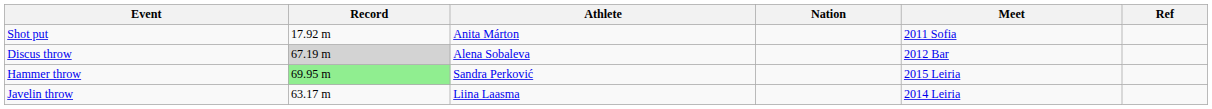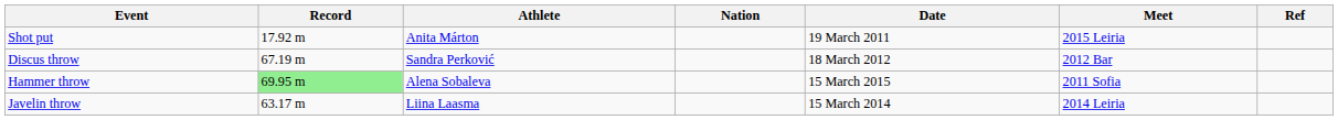+ column: Date | 19 March 2011 | 18 March 2012 | 15 March 2015 | 15 March 2014
Shot put | Meet: 2011 Sofia -> 2015 Leiria
Discus throw | Record: lightgrey background -> no background
Discus throw | Athlete: Alena Sobaleva -> Sandra Perković
Hammer throw | Athlete: Sandra Perković -> Alena Sobaleva
Hammer throw | Meet: 2015 Leiria -> 2011 Sofia
